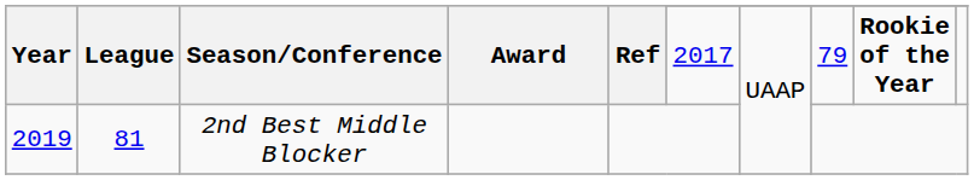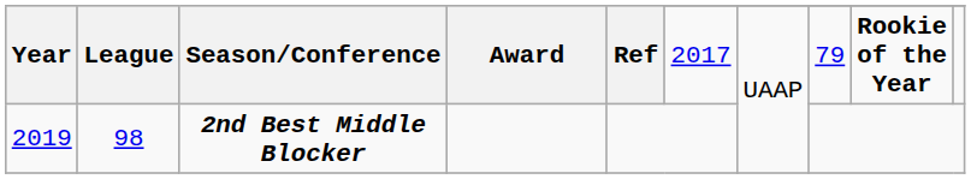2019 | League: 81 -> 98
2019 | Season/Conference: normal -> bold
